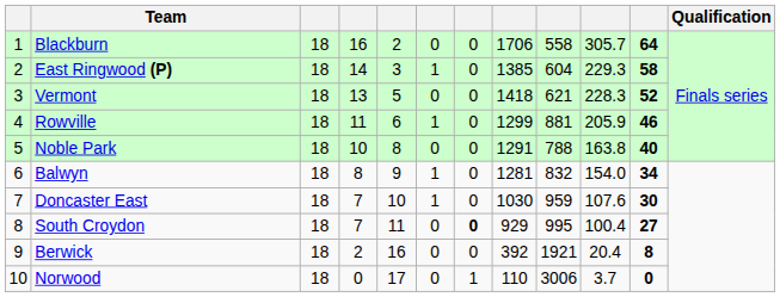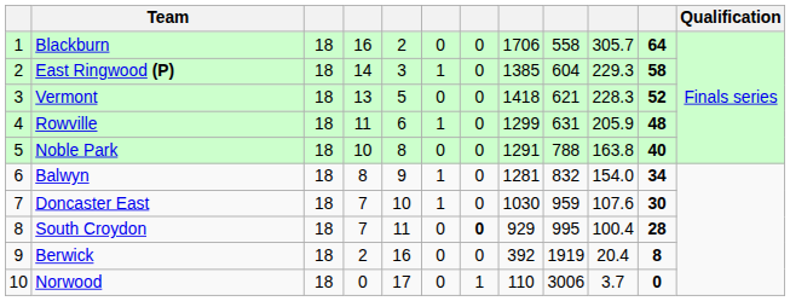Rowville | column 9: 881 -> 631
Rowville | column 11: 46 -> 48
South Croydon | column 11: 27 -> 28
Berwick | column 9: 1921 -> 1919
